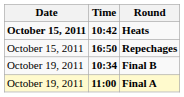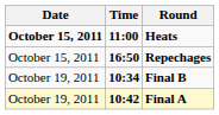Heats | Time: 10:42 -> 11:00
Final A | Time: 11:00 -> 10:42
